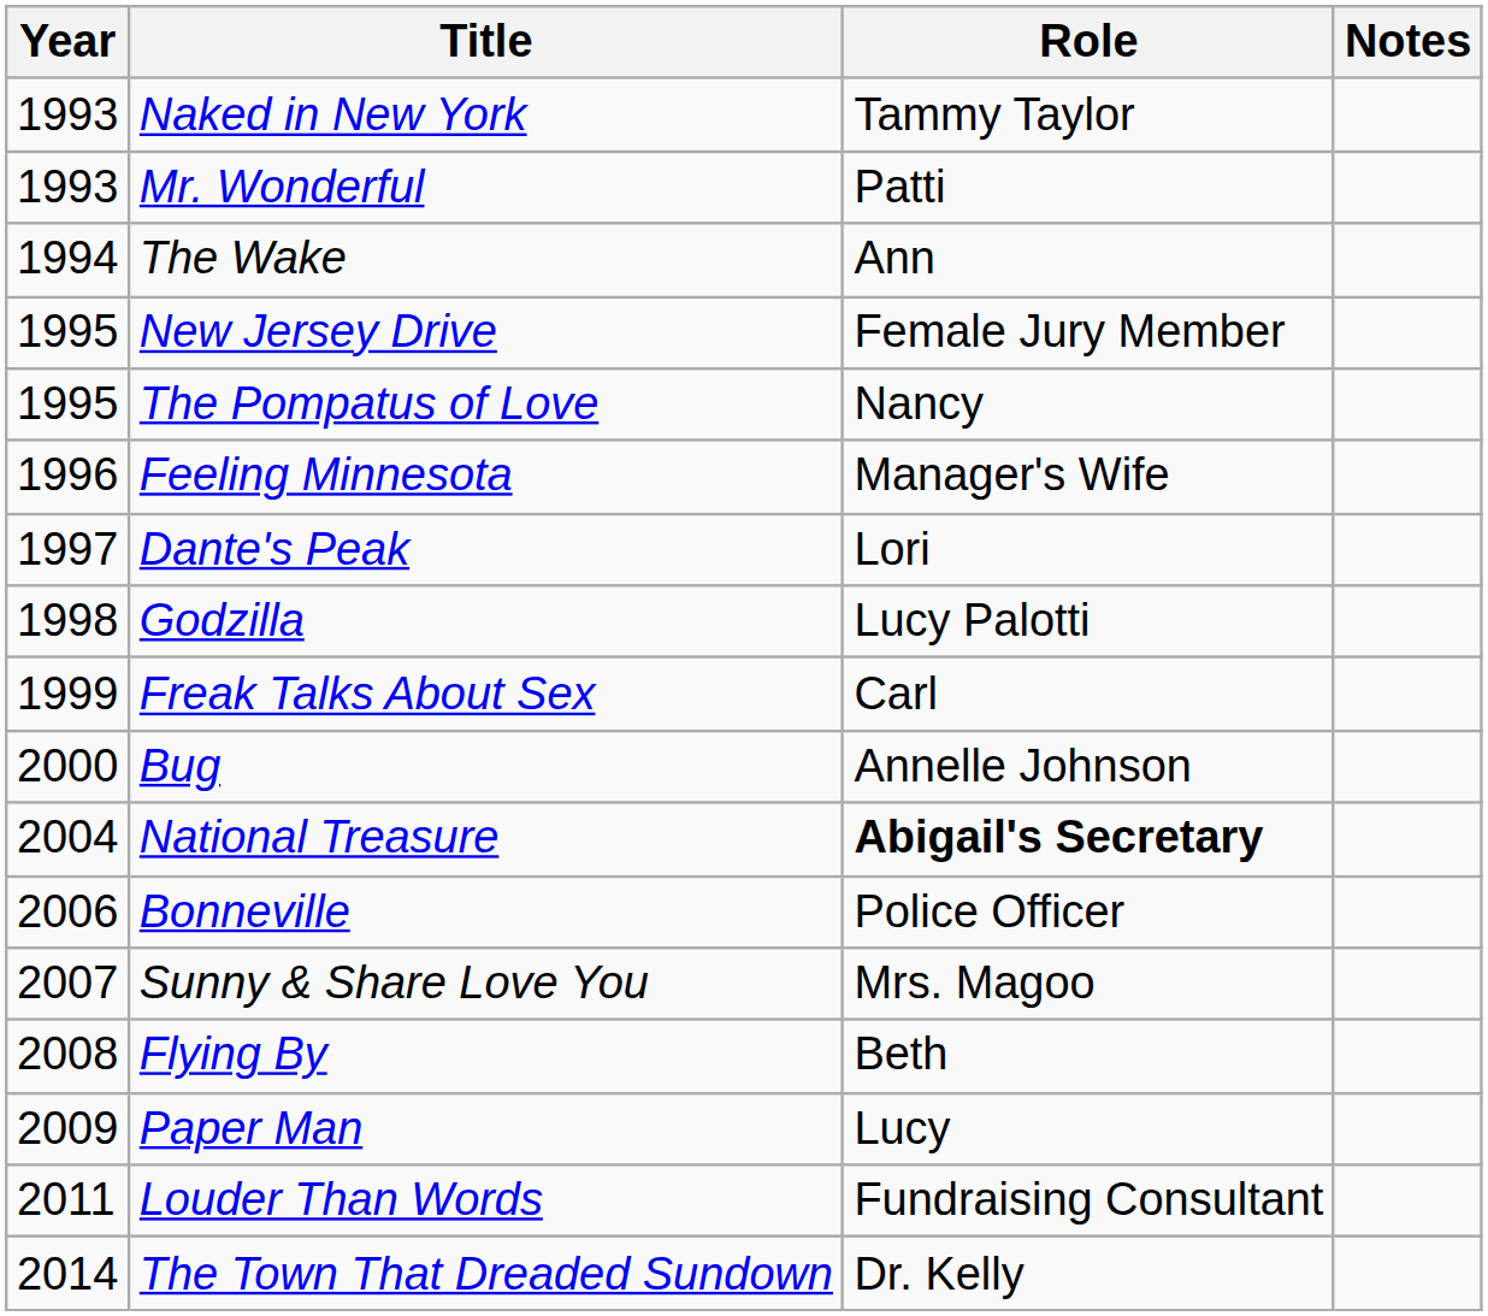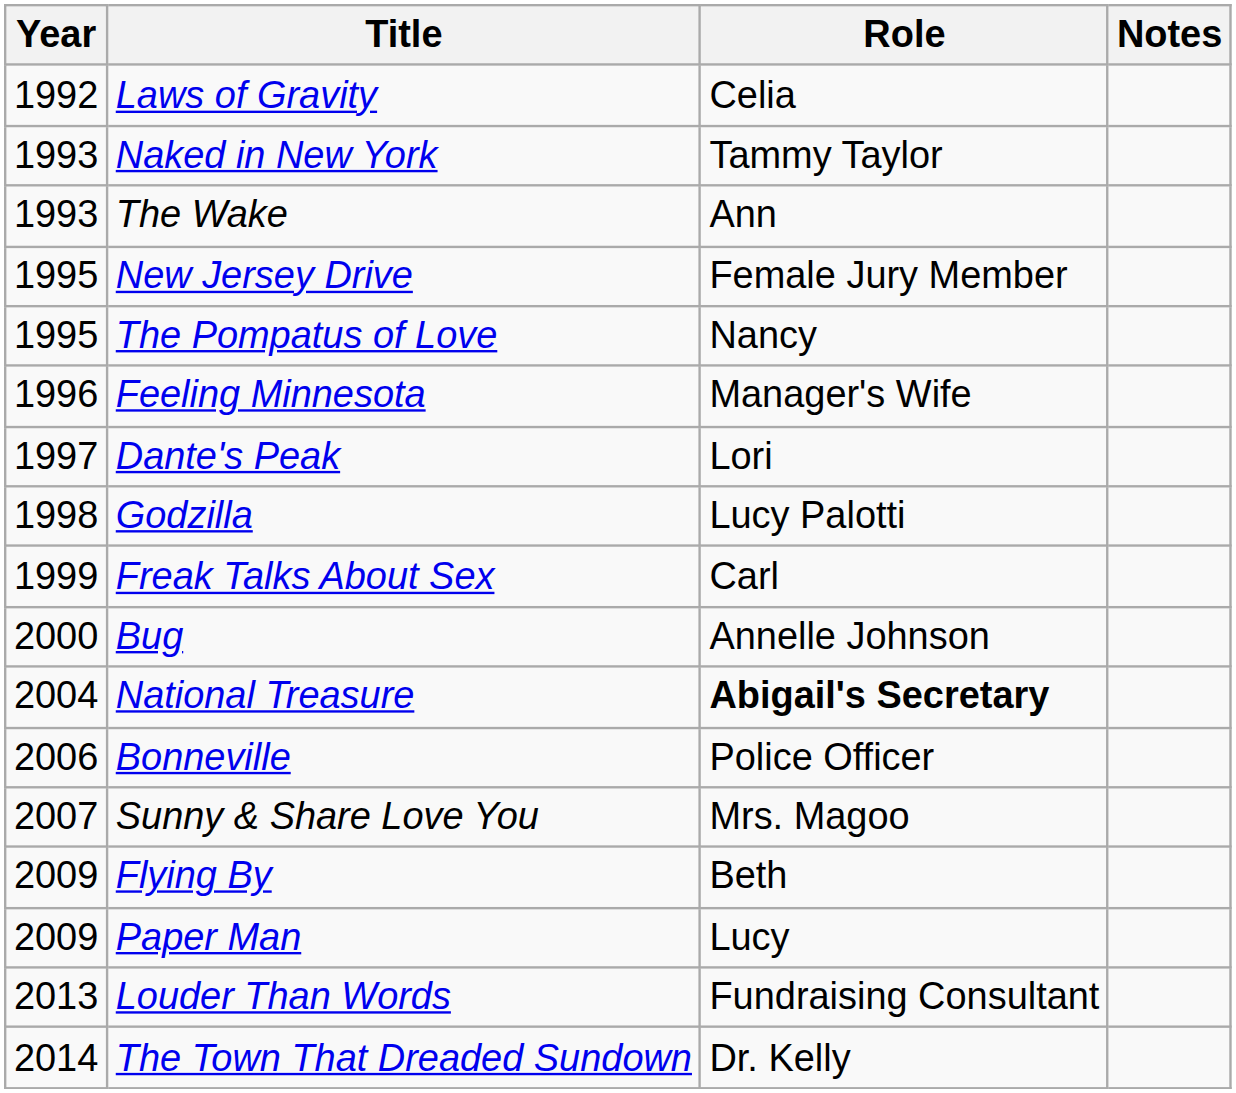+ row: 1992 | Laws of Gravity | Celia
- row: 1993 | Mr. Wonderful | Patti
The Wake | Year: 1994 -> 1993
Flying By | Year: 2008 -> 2009
Louder Than Words | Year: 2011 -> 2013
